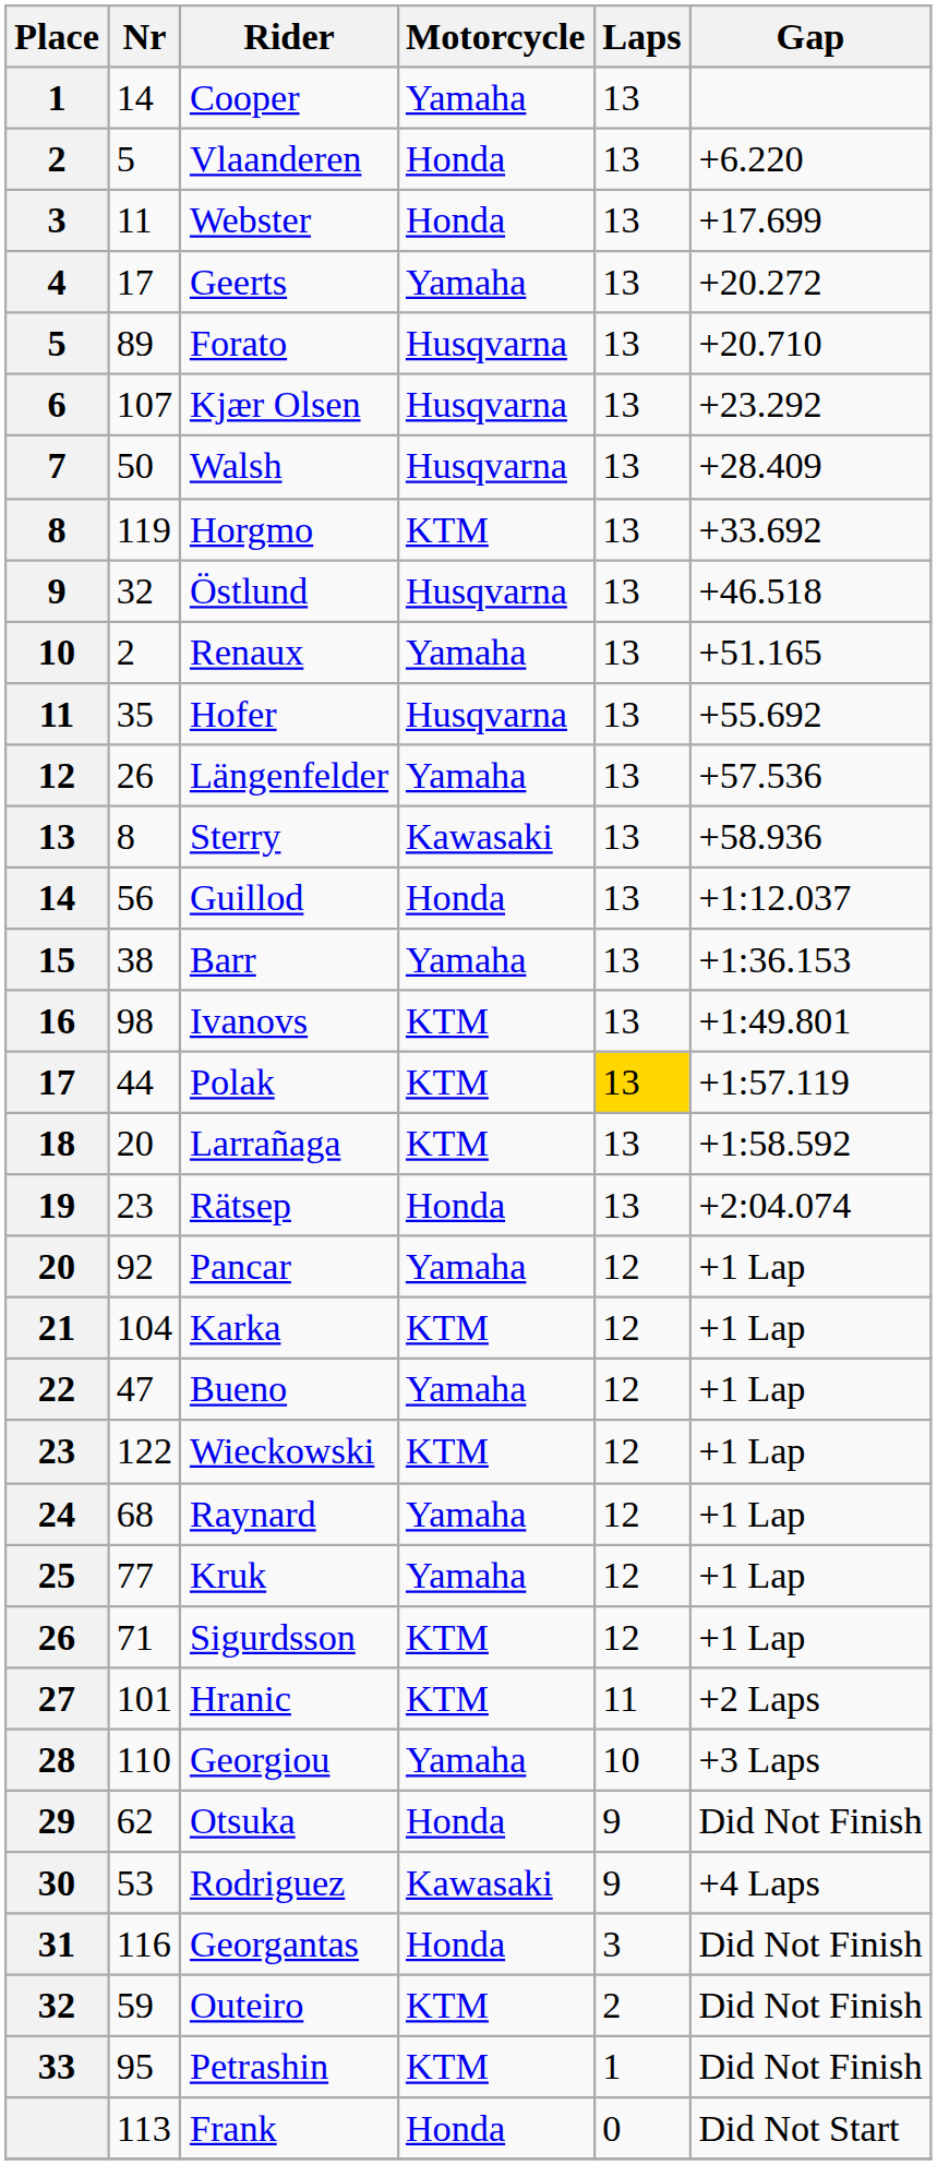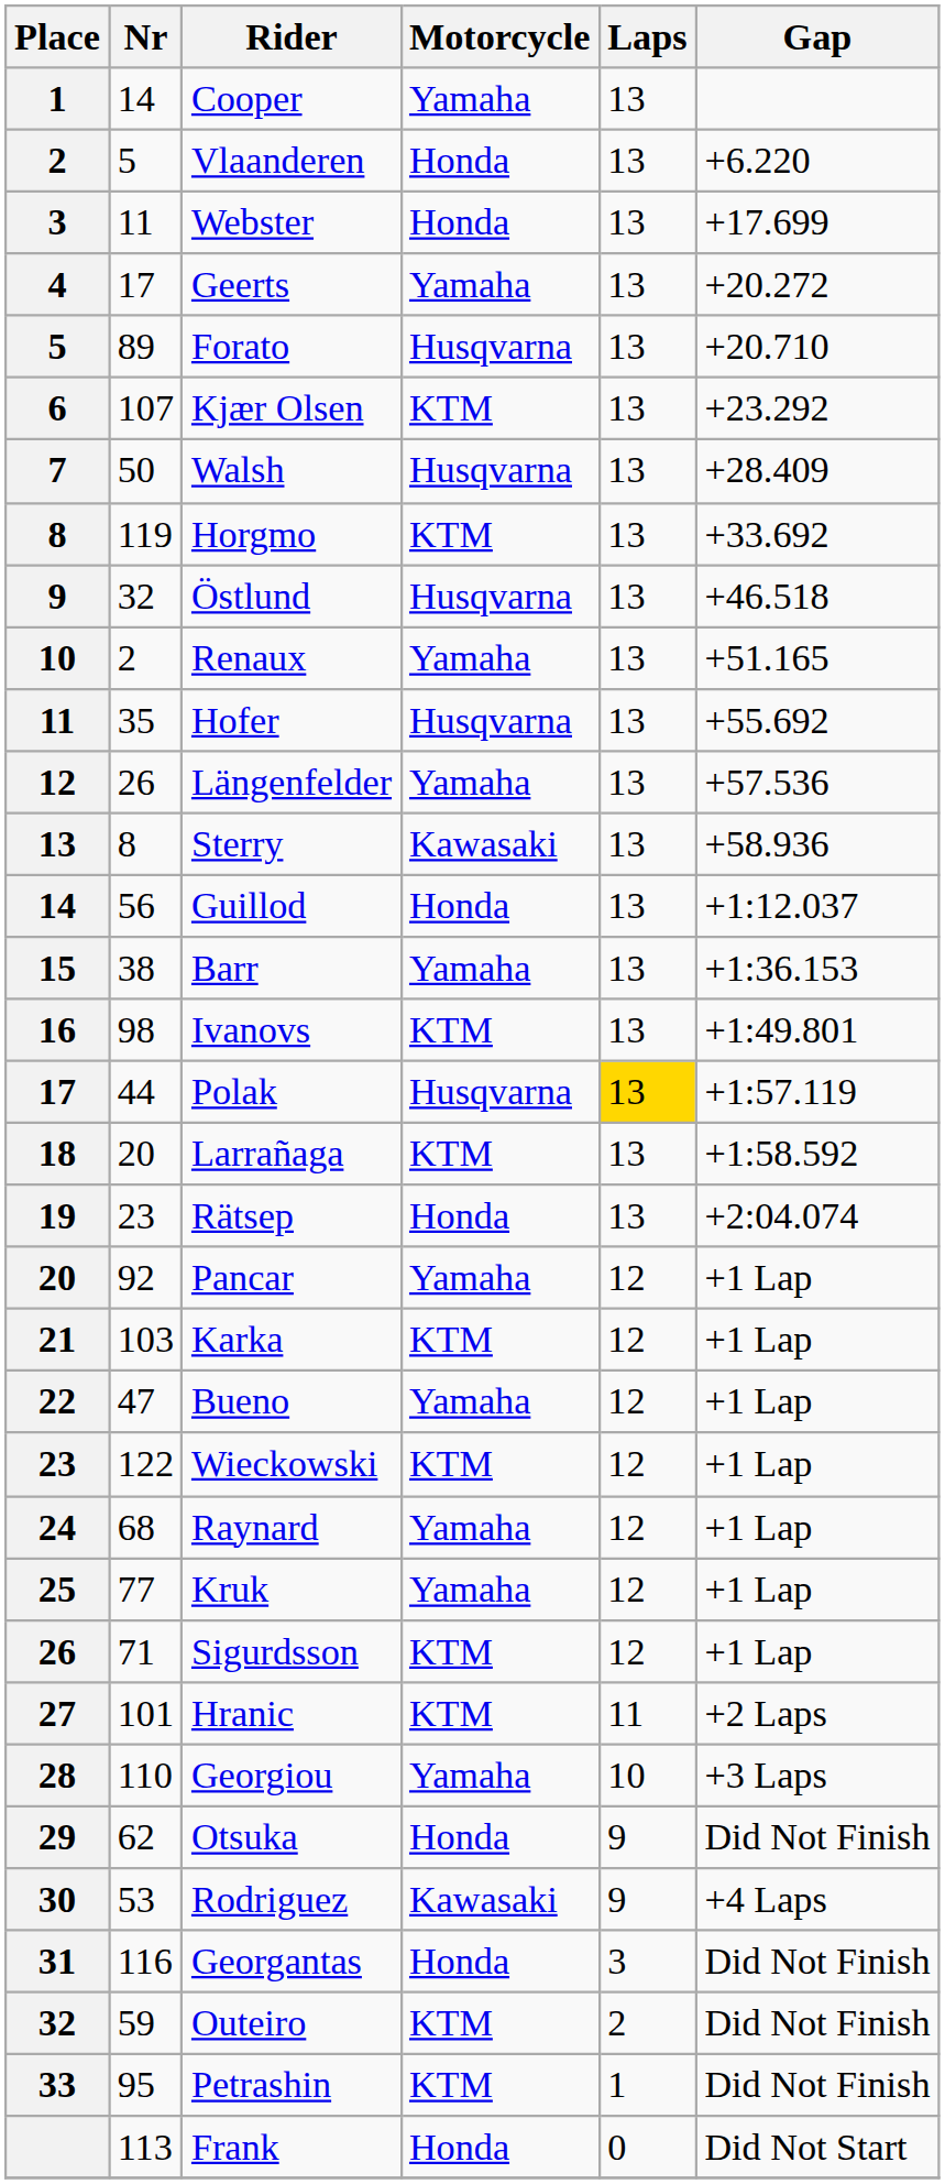Kjær Olsen | Motorcycle: Husqvarna -> KTM
Polak | Motorcycle: KTM -> Husqvarna
Karka | Nr: 104 -> 103
